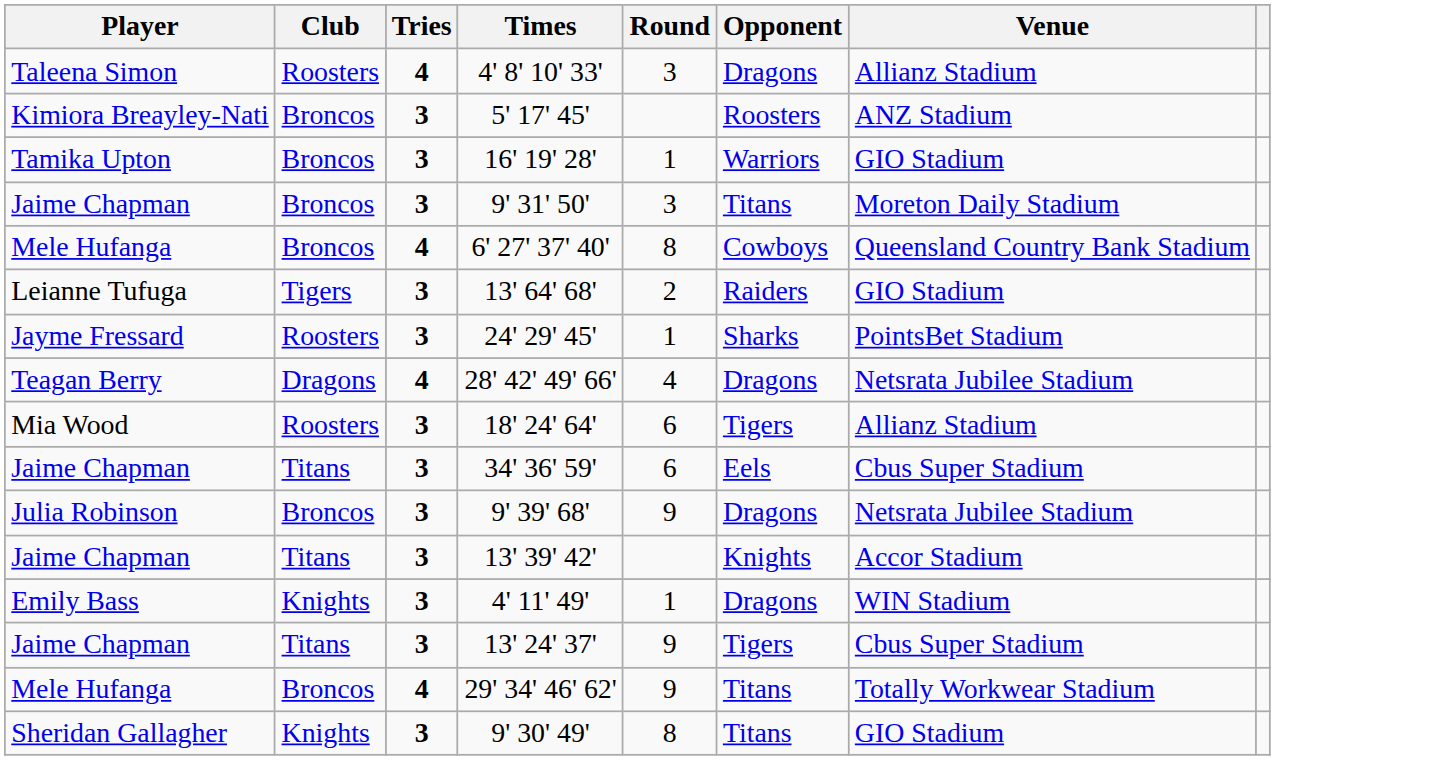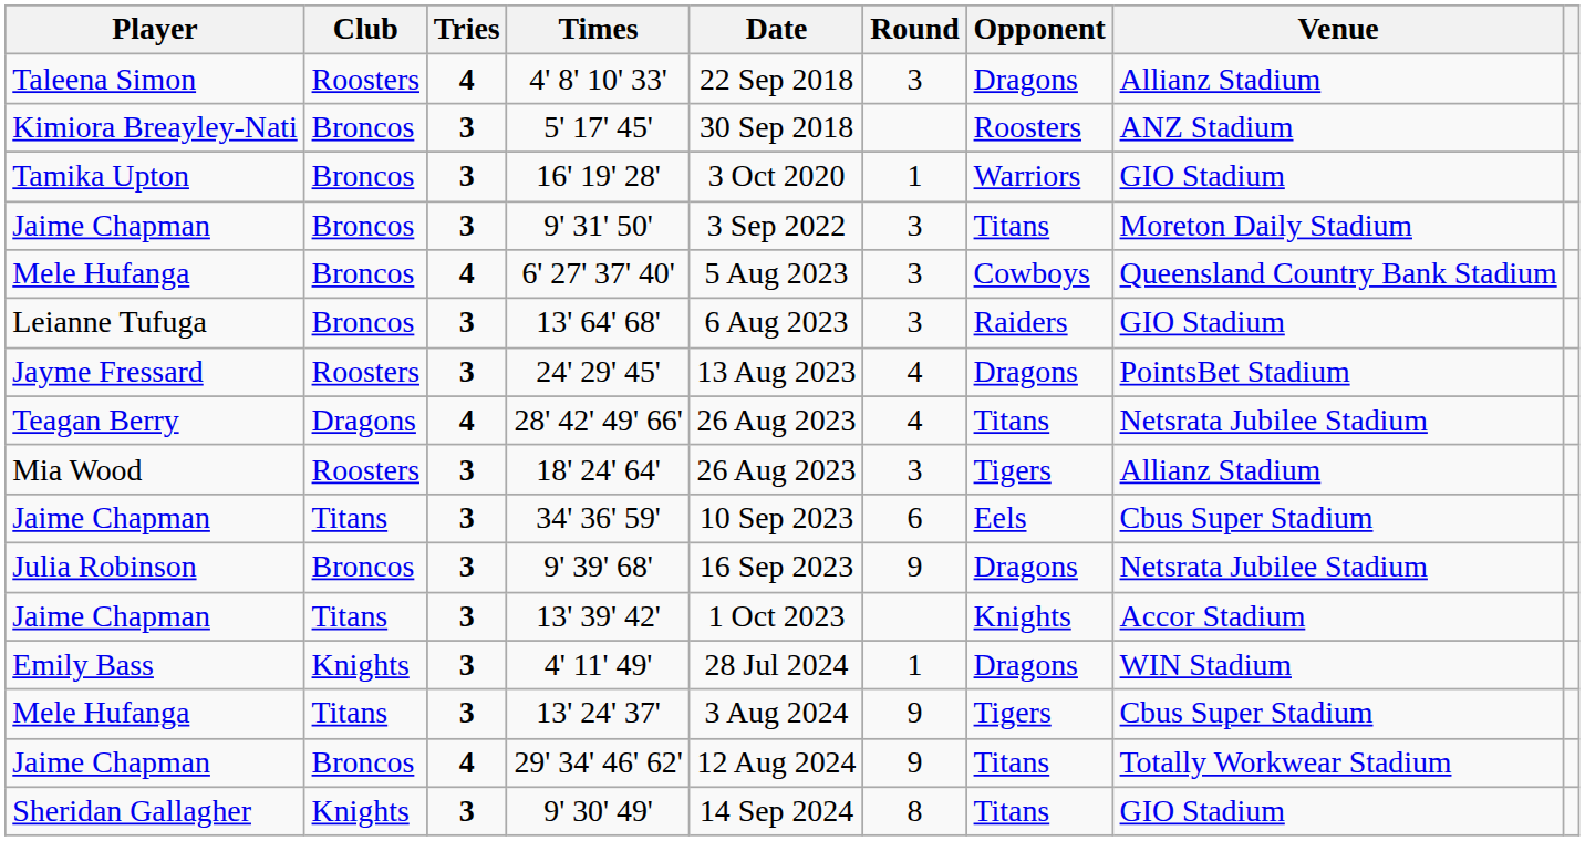+ column: Date | 22 Sep 2018 | 30 Sep 2018 | 3 Oct 2020 | 3 Sep 2022 | 5 Aug 2023 | 6 Aug 2023 | 13 Aug 2023 | 26 Aug 2023 | 26 Aug 2023 | 10 Sep 2023 | 16 Sep 2023 | 1 Oct 2023 | 28 Jul 2024 | 3 Aug 2024 | 12 Aug 2024 | 14 Sep 2024
6' 27' 37' 40' | Round: 8 -> 3
13' 64' 68' | Club: Tigers -> Broncos
13' 64' 68' | Round: 2 -> 3
24' 29' 45' | Round: 1 -> 4
24' 29' 45' | Opponent: Sharks -> Dragons
28' 42' 49' 66' | Opponent: Dragons -> Titans
18' 24' 64' | Round: 6 -> 3
13' 24' 37' | Player: Jaime Chapman -> Mele Hufanga
29' 34' 46' 62' | Player: Mele Hufanga -> Jaime Chapman
